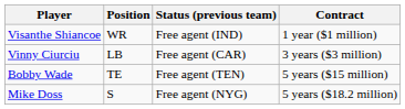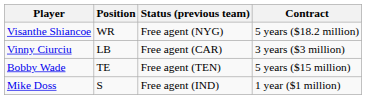Visanthe Shiancoe | Status (previous team): Free agent (IND) -> Free agent (NYG)
Visanthe Shiancoe | Contract: 1 year ($1 million) -> 5 years ($18.2 million)
Mike Doss | Status (previous team): Free agent (NYG) -> Free agent (IND)
Mike Doss | Contract: 5 years ($18.2 million) -> 1 year ($1 million)
